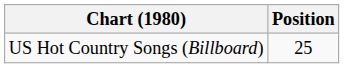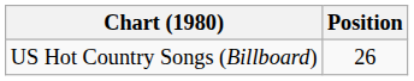US Hot Country Songs (Billboard) | Position: 25 -> 26
